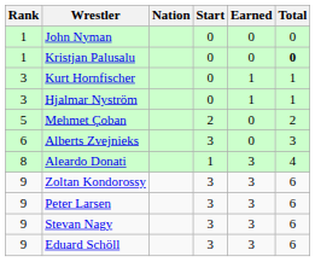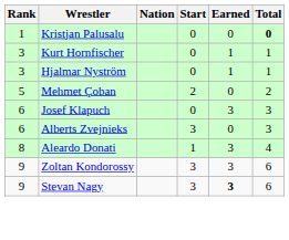- row: 1 | John Nyman | 0 | 0 | 0
+ row: 6 | Josef Klapuch | 0 | 3 | 3
- row: 9 | Peter Larsen | 3 | 3 | 6
Stevan Nagy | Earned: normal -> bold
- row: 9 | Eduard Schöll | 3 | 3 | 6
